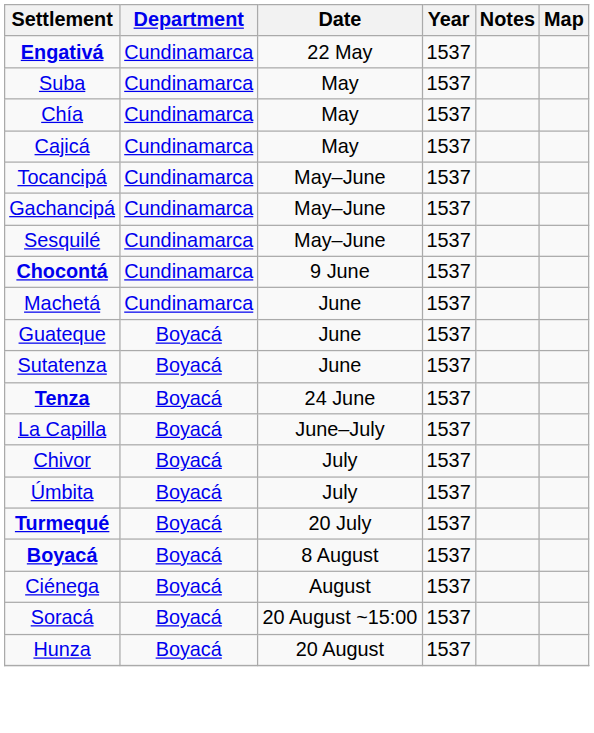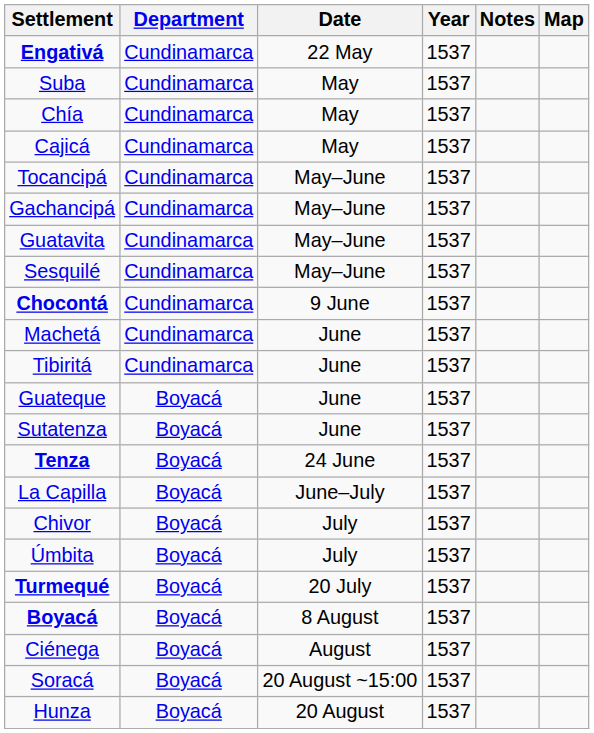+ row: Guatavita | Cundinamarca | May–June | 1537
+ row: Tibiritá | Cundinamarca | June | 1537
